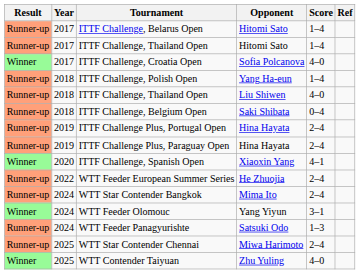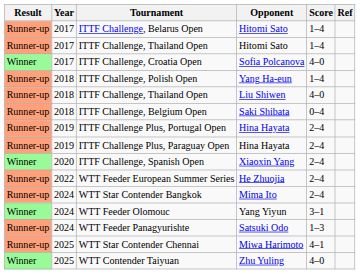ITTF Challenge, Spanish Open | Score: 4–1 -> 2–4
WTT Star Contender Chennai | Score: 2–4 -> 4–1
